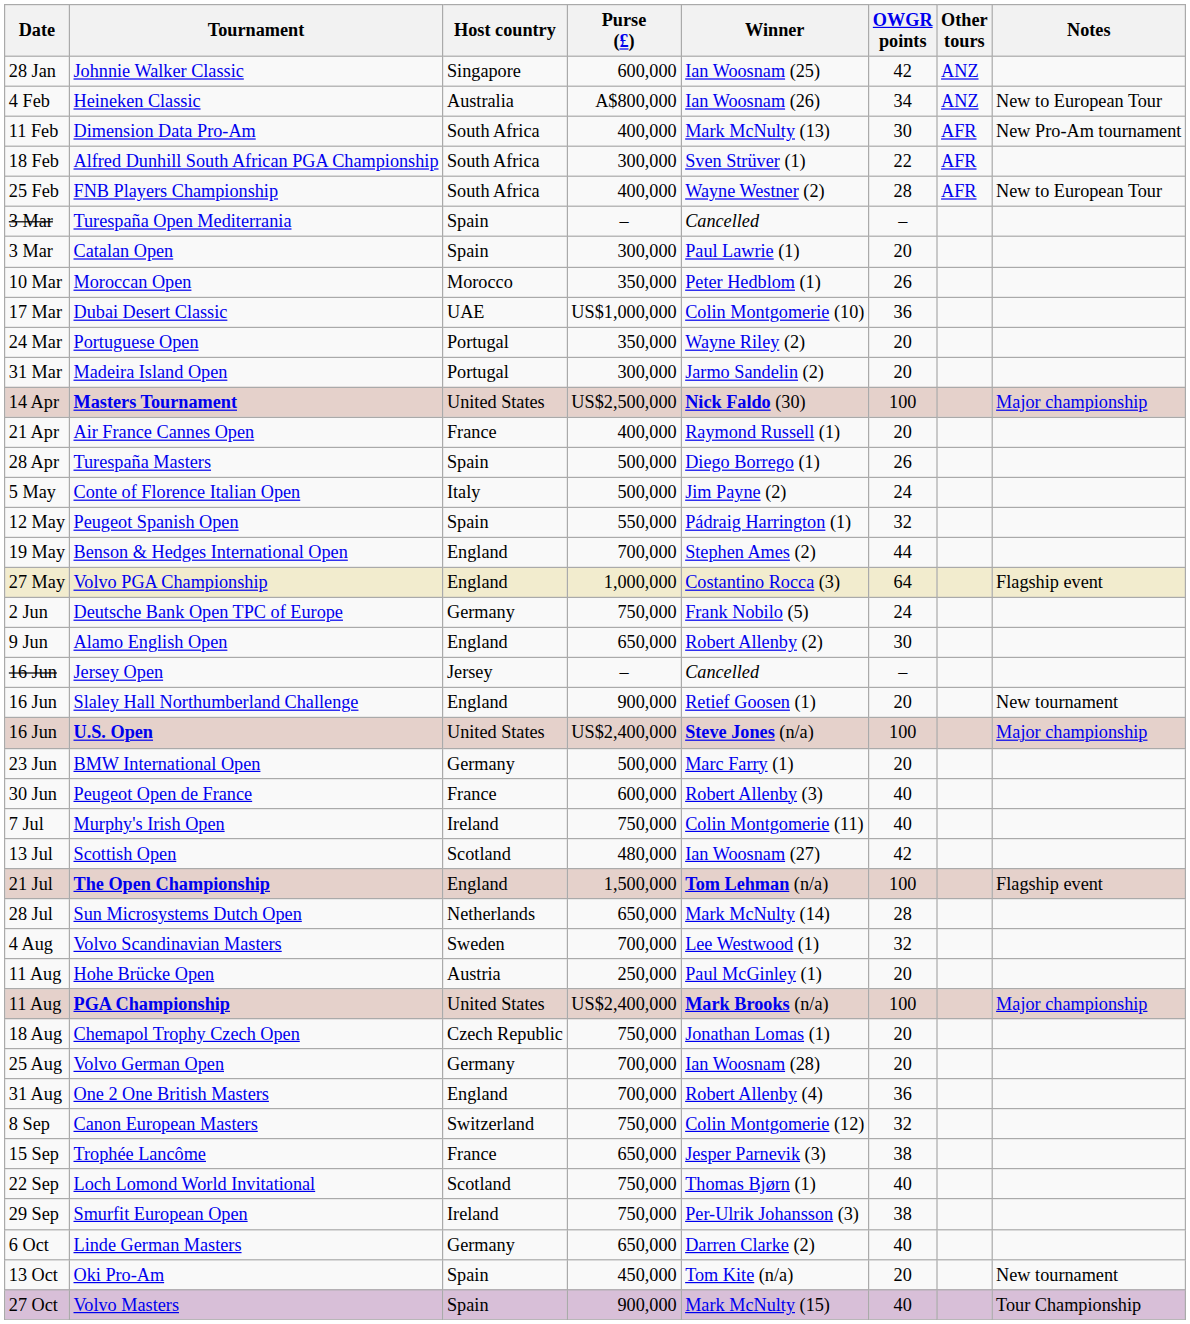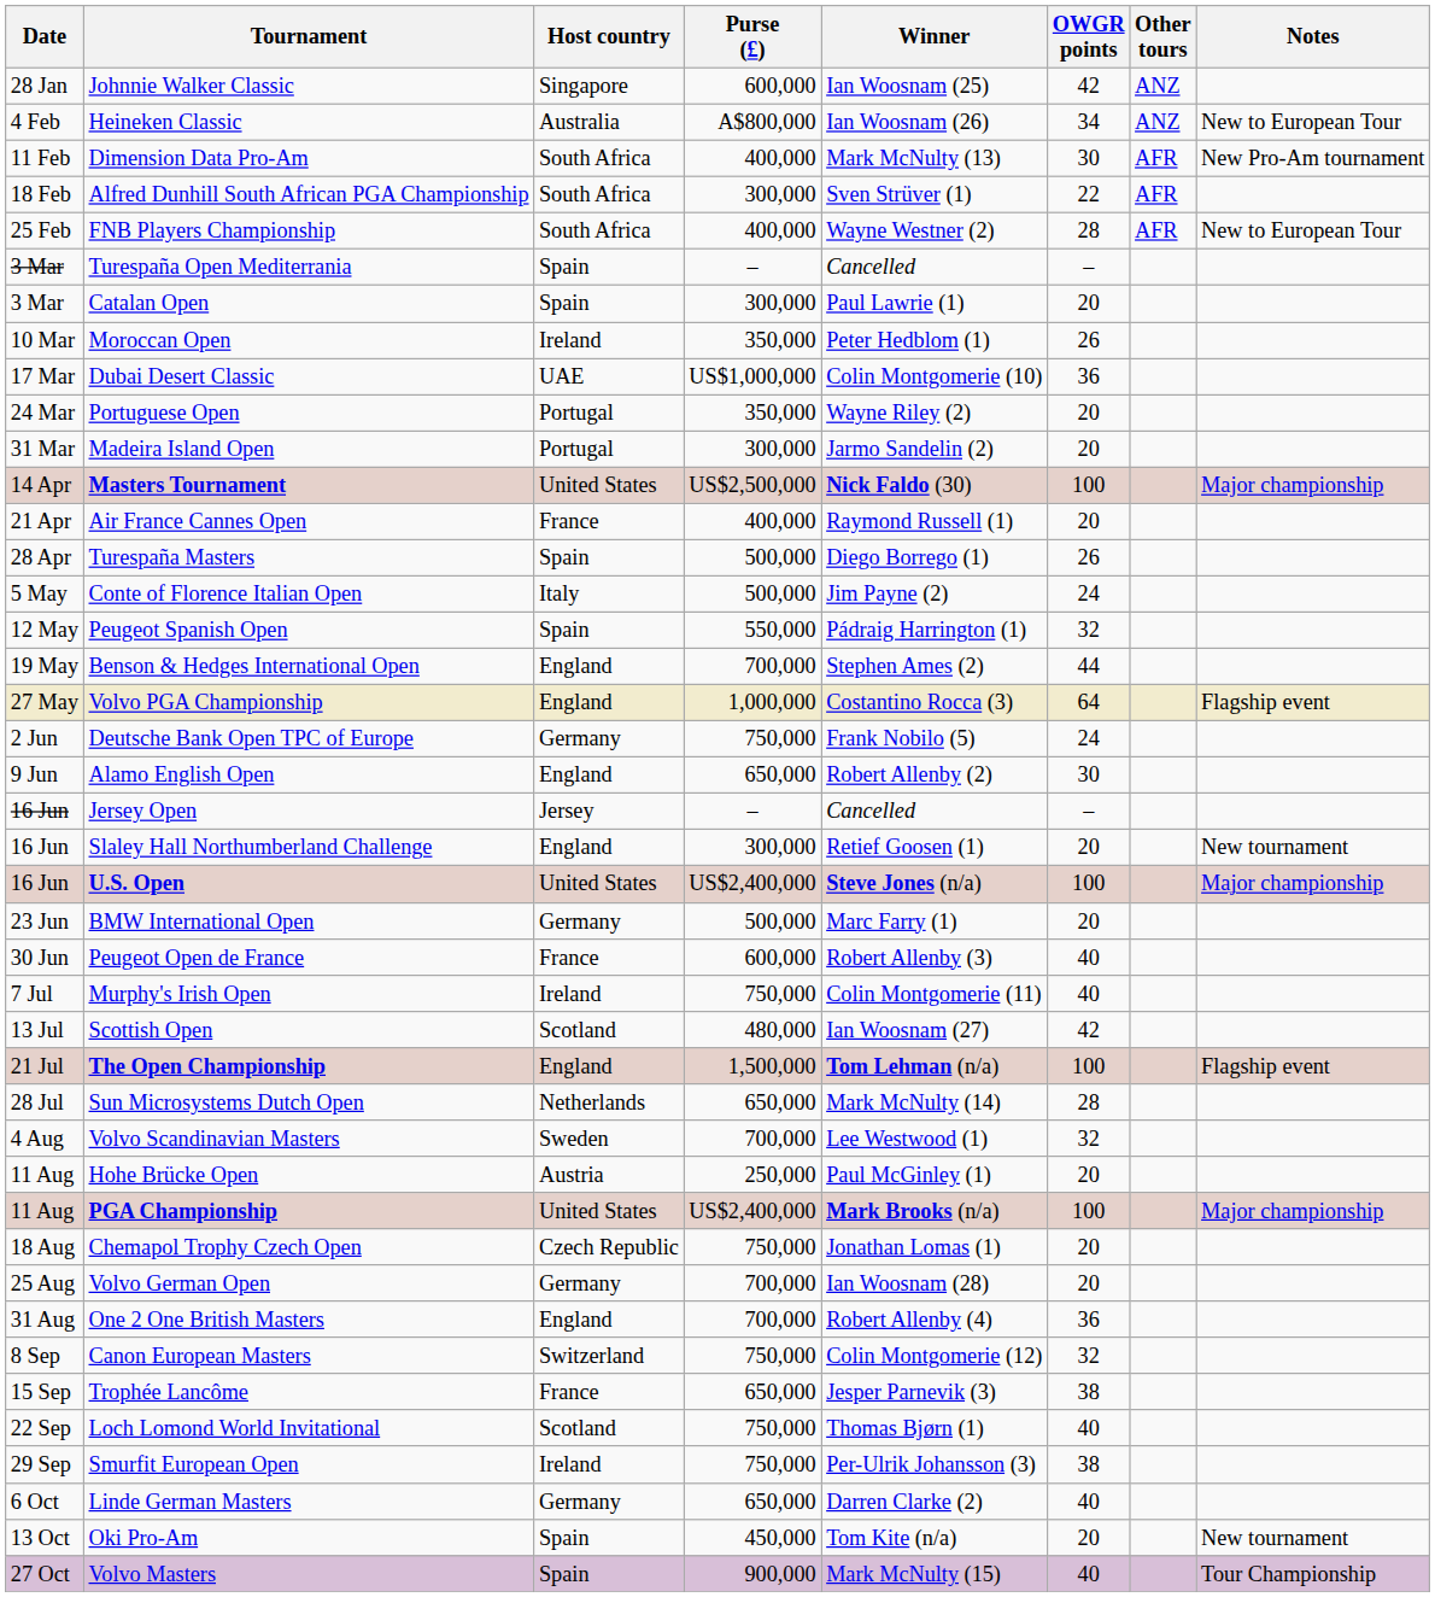Moroccan Open | Host country: Morocco -> Ireland
Slaley Hall Northumberland Challenge | Purse (£): 900,000 -> 300,000
